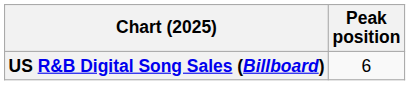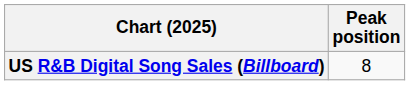US R&B Digital Song Sales (Billboard) | Peak position: 6 -> 8
